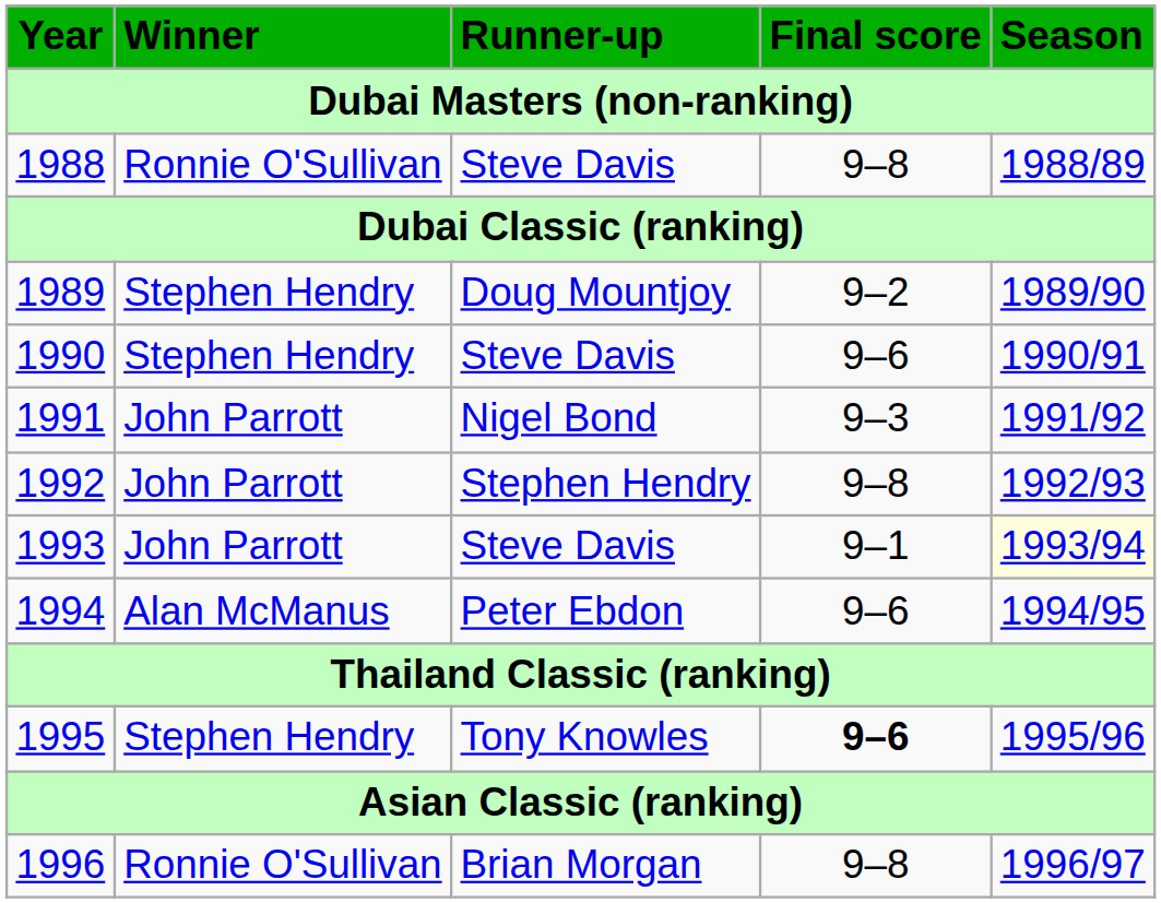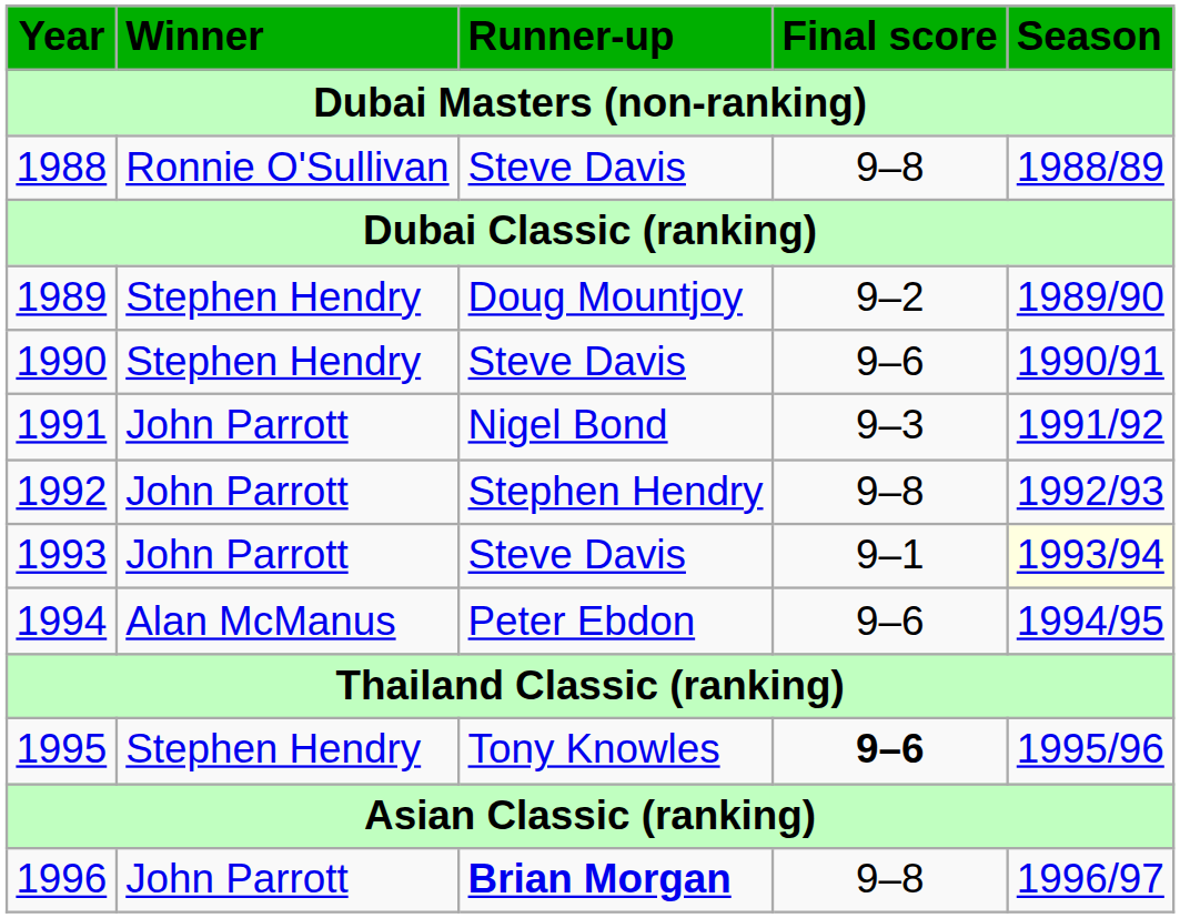1996 | Winner: Ronnie O'Sullivan -> John Parrott
1996 | Runner-up: normal -> bold
